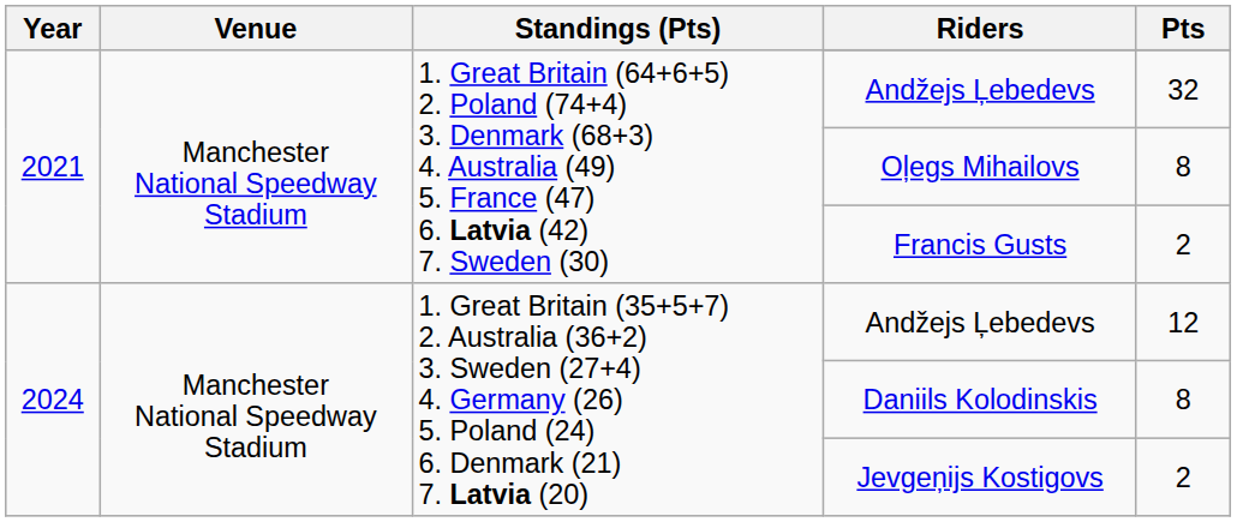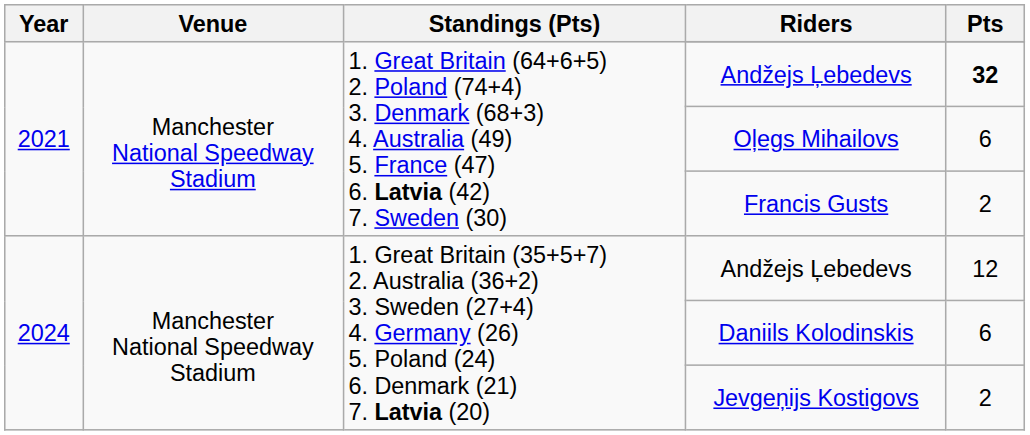2021 / Andžejs Ļebedevs | Pts: normal -> bold
Oļegs Mihailovs | Pts: 8 -> 6
Daniils Kolodinskis | Pts: 8 -> 6
